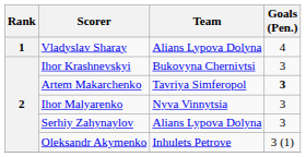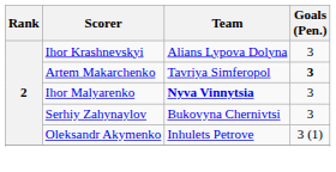- row: 1 | Vladyslav Sharay | Alians Lypova Dolyna | 4
Ihor Krashnevskyi | Team: Bukovyna Chernivtsi -> Alians Lypova Dolyna
Ihor Malyarenko | Team: normal -> bold
Serhiy Zahynaylov | Team: Alians Lypova Dolyna -> Bukovyna Chernivtsi
